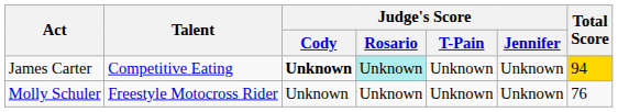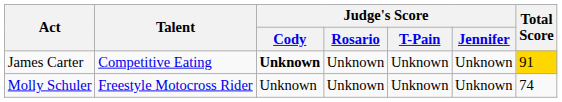James Carter | Judge's Score / Rosario: paleturquoise background -> no background
James Carter | Total Score: 94 -> 91
Molly Schuler | Total Score: 76 -> 74
